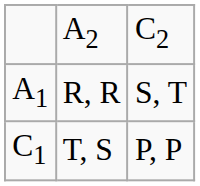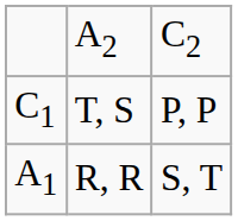rows swapped: R, R <-> T, S
